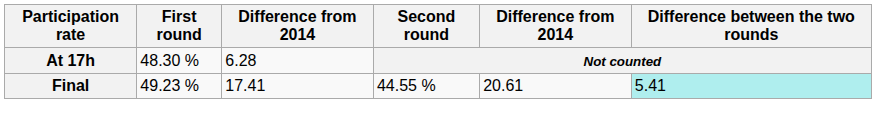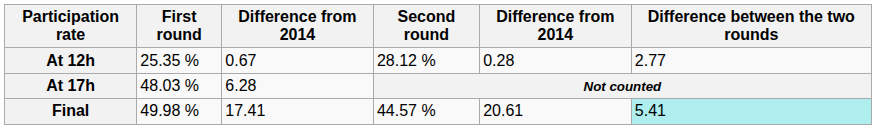+ row: At 12h | 25.35 % | 0.67 | 28.12 % | 0.28 | 2.77
At 17h | First round: 48.30 % -> 48.03 %
Final | First round: 49.23 % -> 49.98 %
Final | Second round: 44.55 % -> 44.57 %
